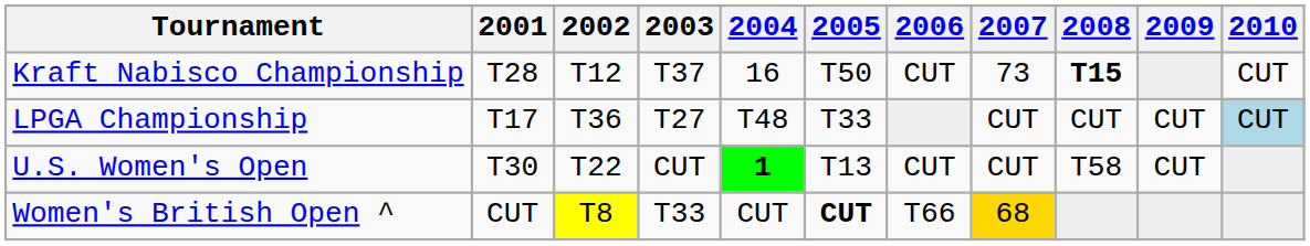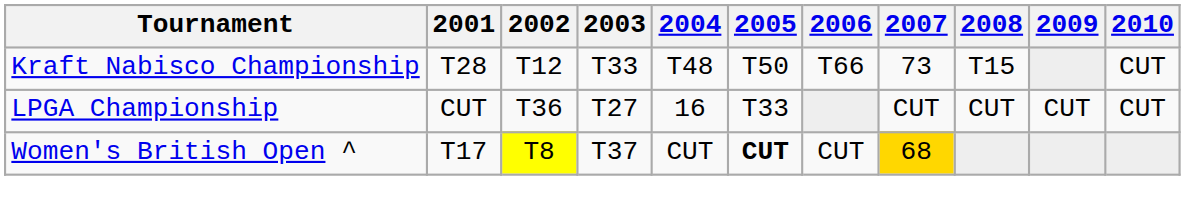Kraft Nabisco Championship | 2003: T37 -> T33
Kraft Nabisco Championship | 2004: 16 -> T48
Kraft Nabisco Championship | 2006: CUT -> T66
Kraft Nabisco Championship | 2008: bold -> normal
LPGA Championship | 2001: T17 -> CUT
LPGA Championship | 2004: T48 -> 16
LPGA Championship | 2010: lightblue background -> no background
- row: U.S. Women's Open | T30 | T22 | CUT | 1 | T13 | CUT | CUT | T58 | CUT
Women's British Open ^ | 2001: CUT -> T17
Women's British Open ^ | 2003: T33 -> T37
Women's British Open ^ | 2006: T66 -> CUT
